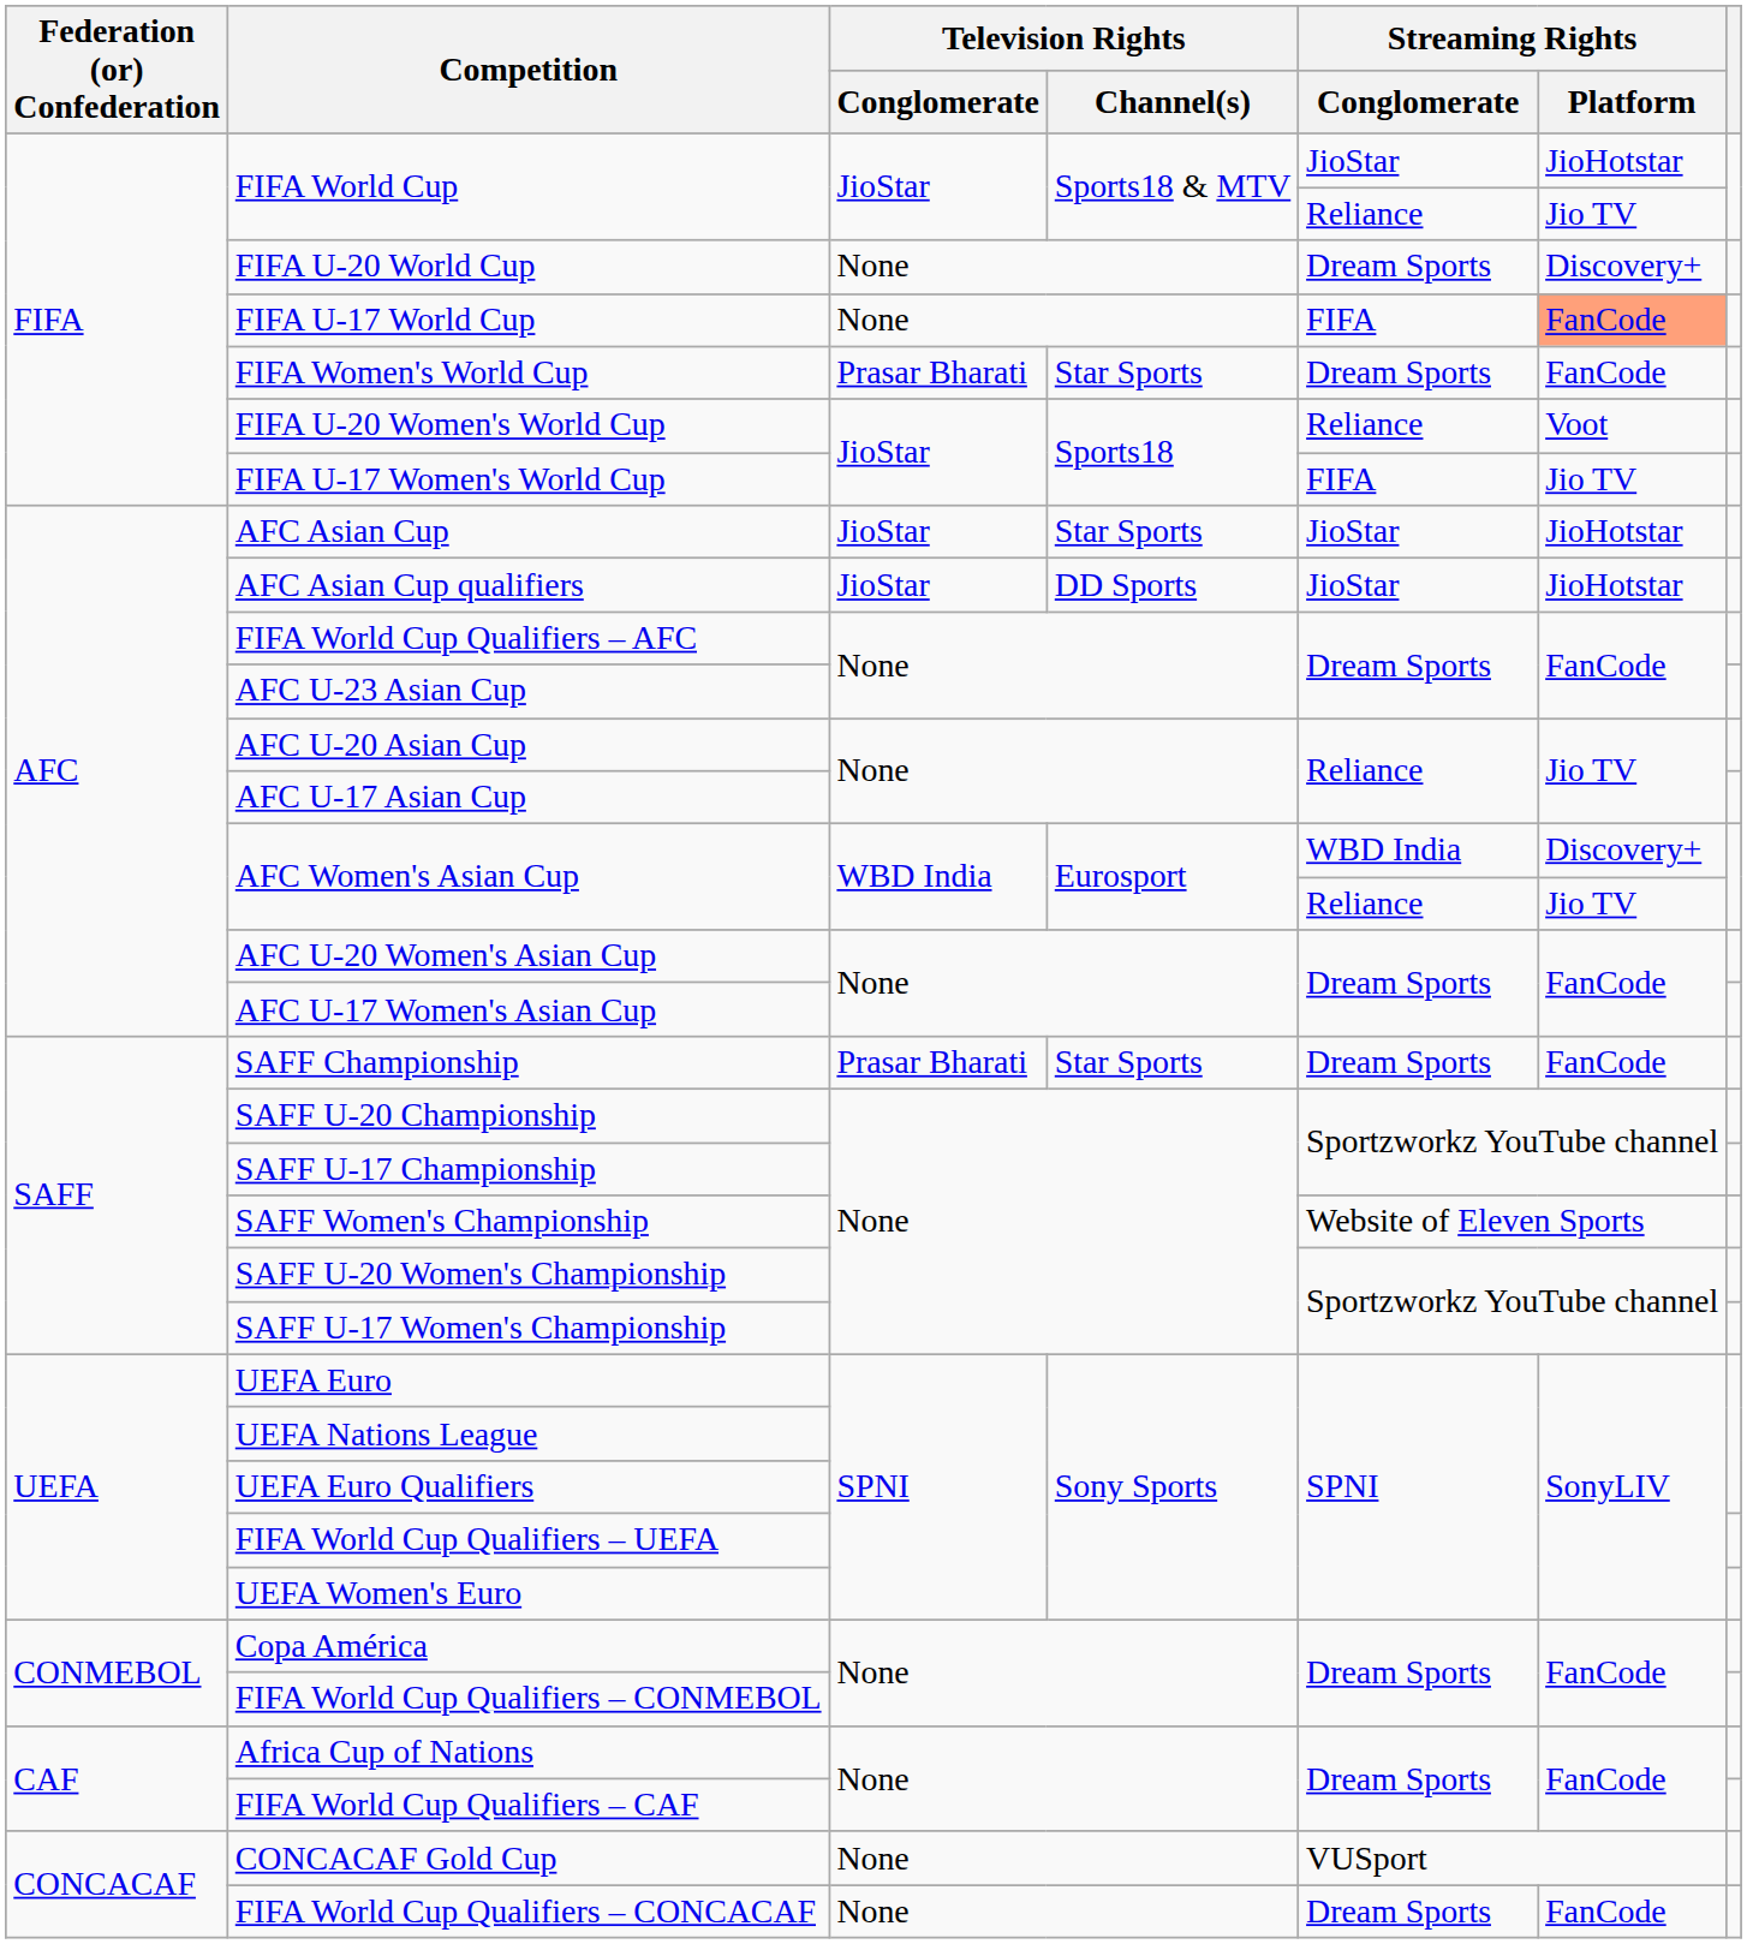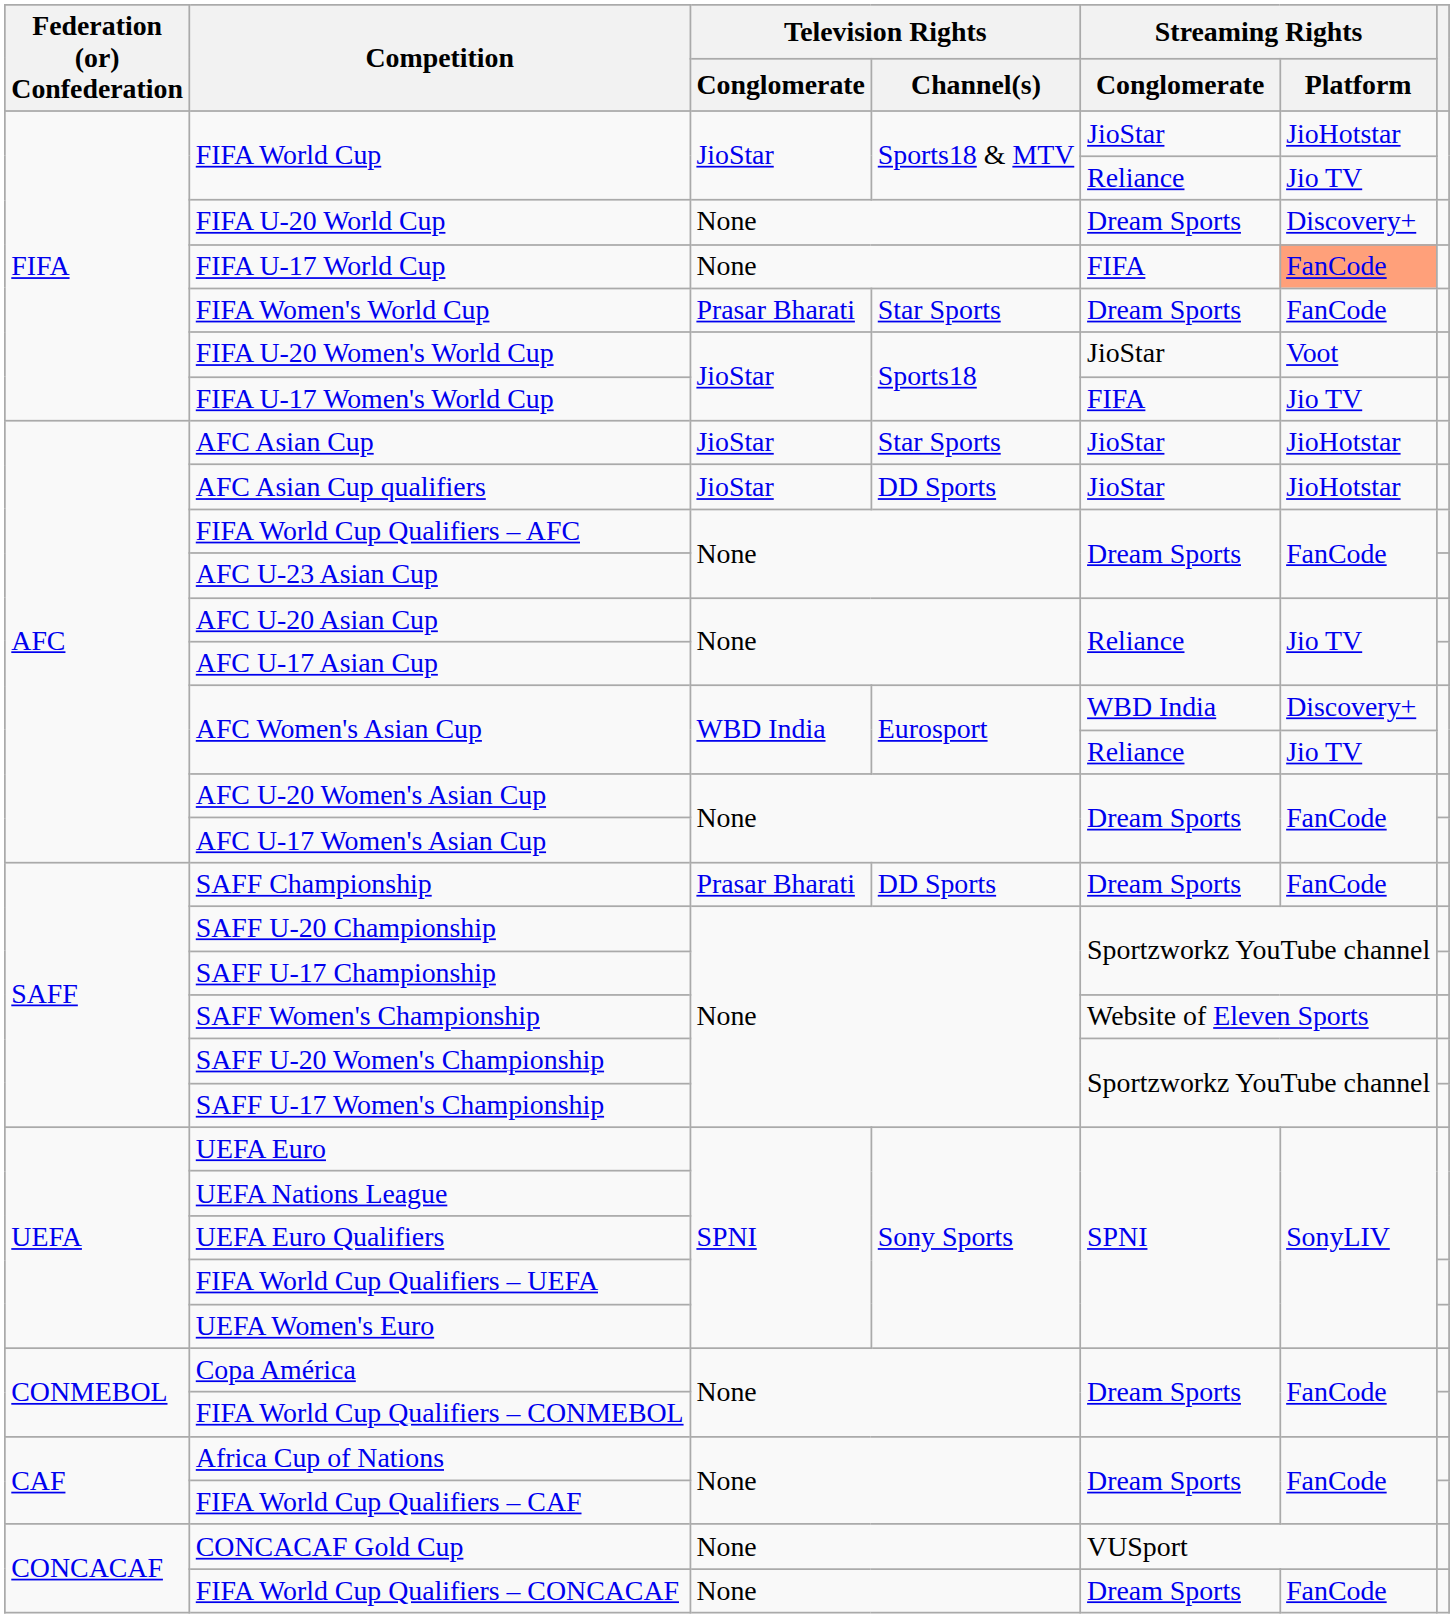FIFA U-20 Women's World Cup | Streaming Rights / Conglomerate: Reliance -> JioStar
SAFF Championship | Television Rights / Channel(s): Star Sports -> DD Sports
